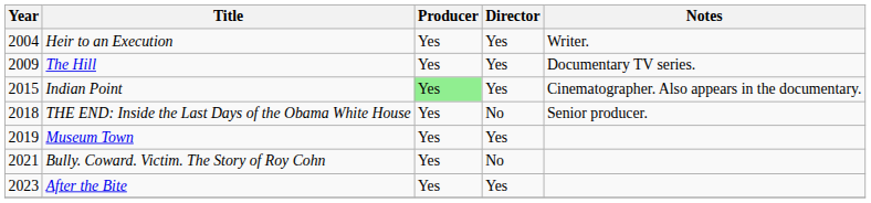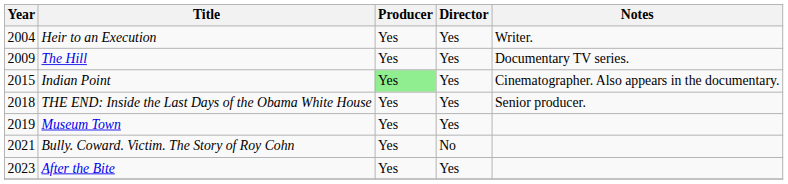THE END: Inside the Last Days of the Obama White House | Director: No -> Yes
